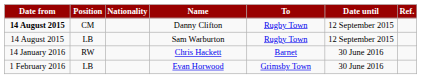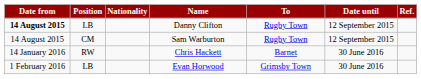Danny Clifton | Position: CM -> LB
Sam Warburton | Position: LB -> CM
